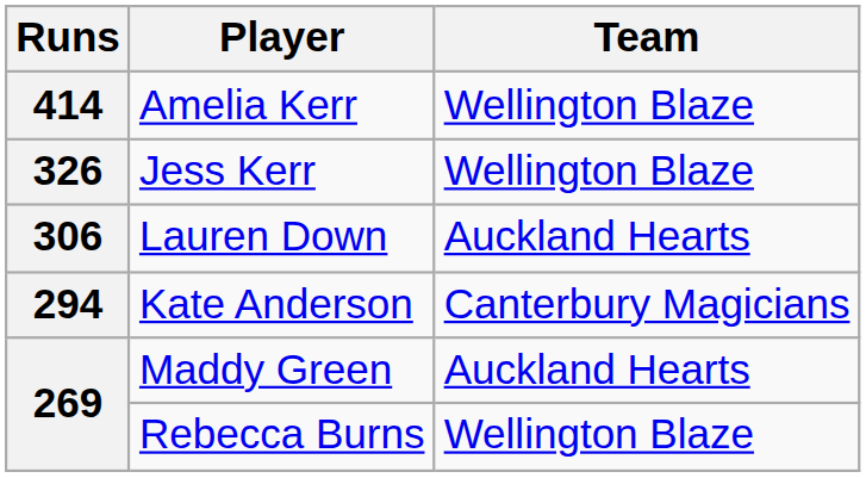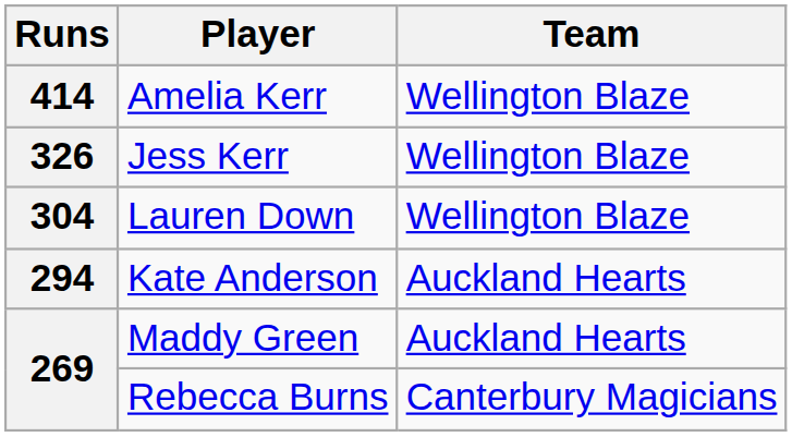Lauren Down | Runs: 306 -> 304
Lauren Down | Team: Auckland Hearts -> Wellington Blaze
Kate Anderson | Team: Canterbury Magicians -> Auckland Hearts
Rebecca Burns | Team: Wellington Blaze -> Canterbury Magicians
